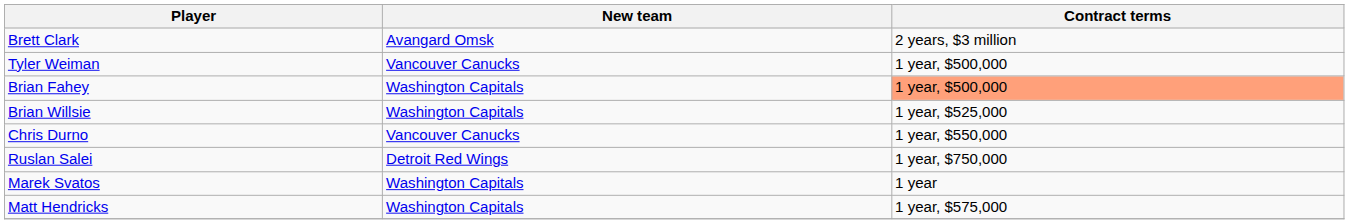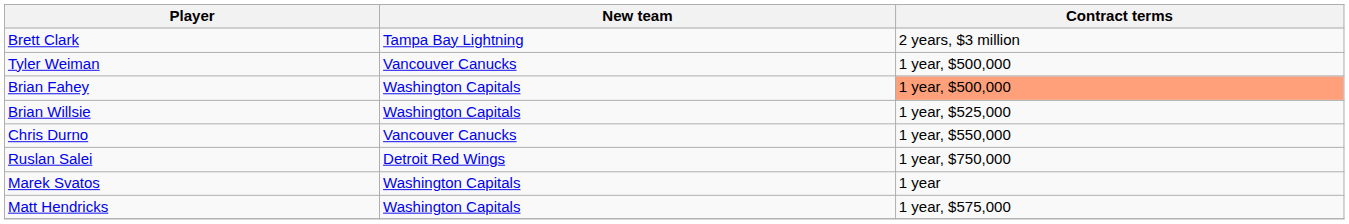Brett Clark | New team: Avangard Omsk -> Tampa Bay Lightning
